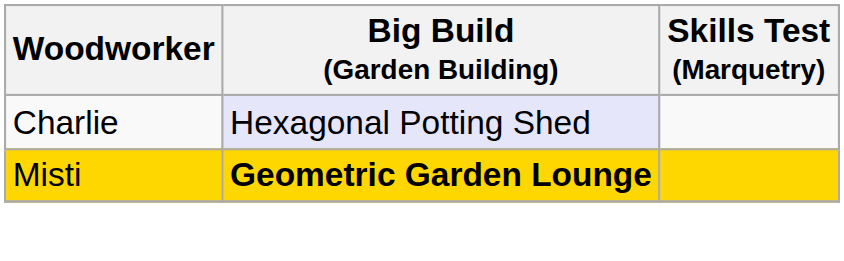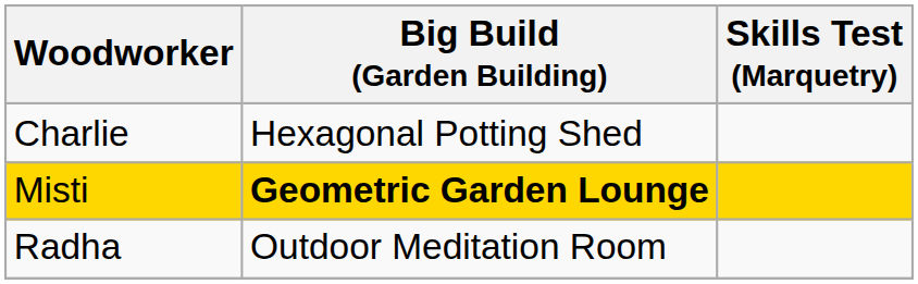Charlie | Big Build (Garden Building): lavender background -> no background
+ row: Radha | Outdoor Meditation Room
